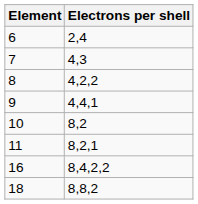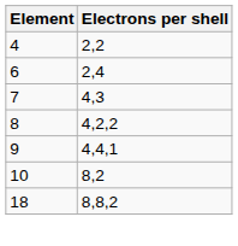+ row: 4 | 2,2
- row: 11 | 8,2,1
- row: 16 | 8,4,2,2
